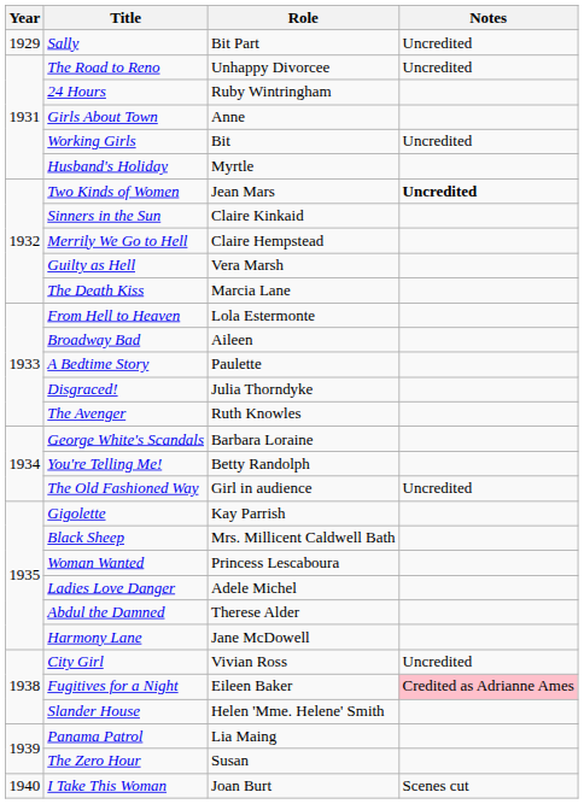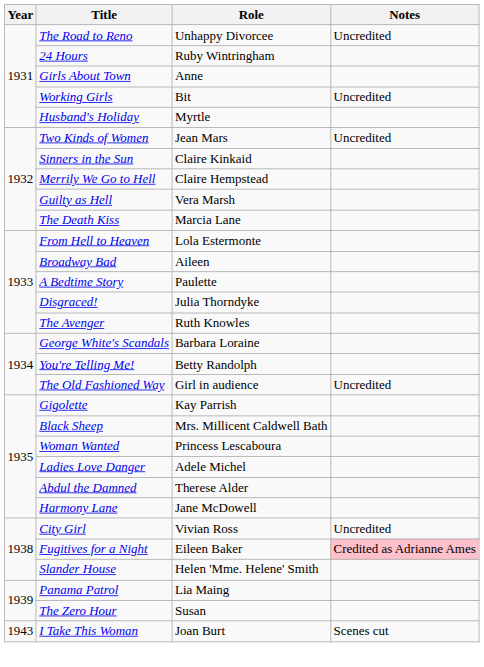- row: 1929 | Sally | Bit Part | Uncredited
Two Kinds of Women | Notes: bold -> normal
I Take This Woman | Year: 1940 -> 1943
